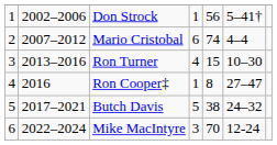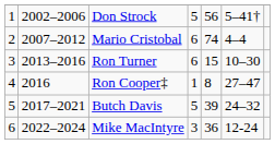Don Strock | column 4: 1 -> 5
Ron Turner | column 4: 4 -> 6
Butch Davis | column 5: 38 -> 39
Mike MacIntyre | column 5: 70 -> 36
